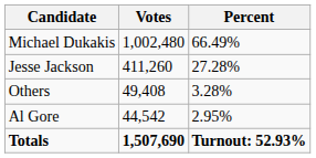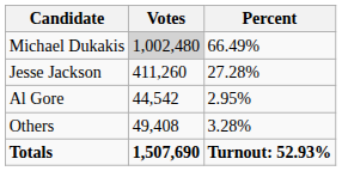Michael Dukakis | Votes: no background -> lightgrey background
rows swapped: Al Gore <-> Others
